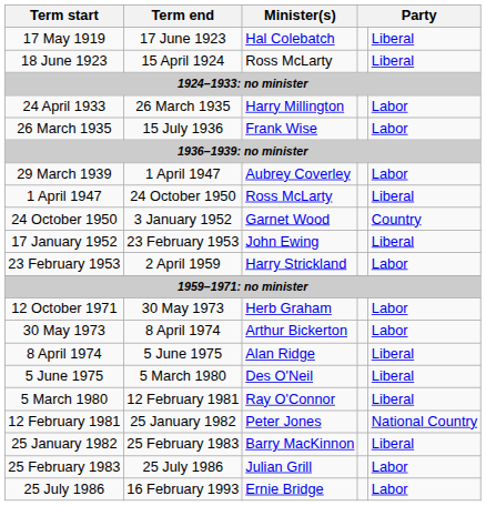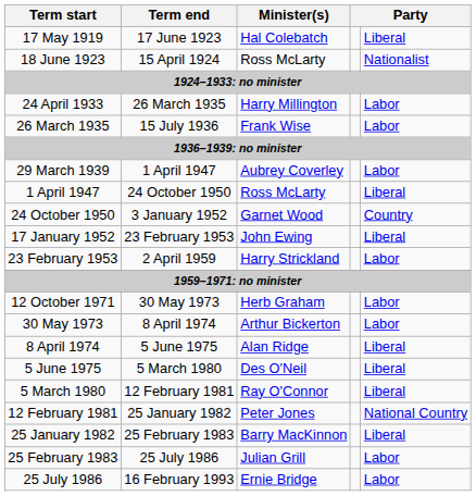18 June 1923 | column 5: Liberal -> Nationalist
